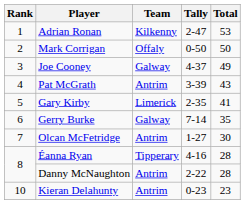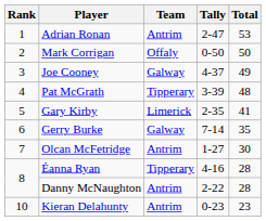Adrian Ronan | Team: Kilkenny -> Antrim
Pat McGrath | Team: Antrim -> Tipperary
Pat McGrath | Total: 43 -> 48
